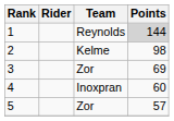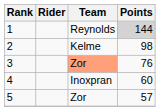3 | Team: no background -> lightsalmon background
3 | Points: 69 -> 76
